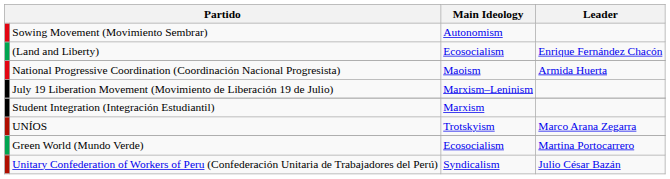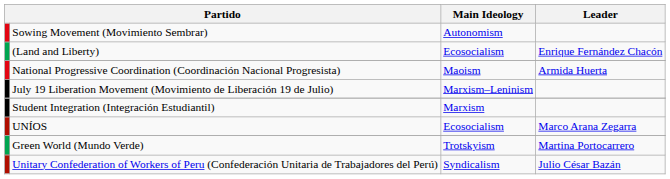UNÍOS | Main Ideology: Trotskyism -> Ecosocialism
Green World (Mundo Verde) | Main Ideology: Ecosocialism -> Trotskyism
